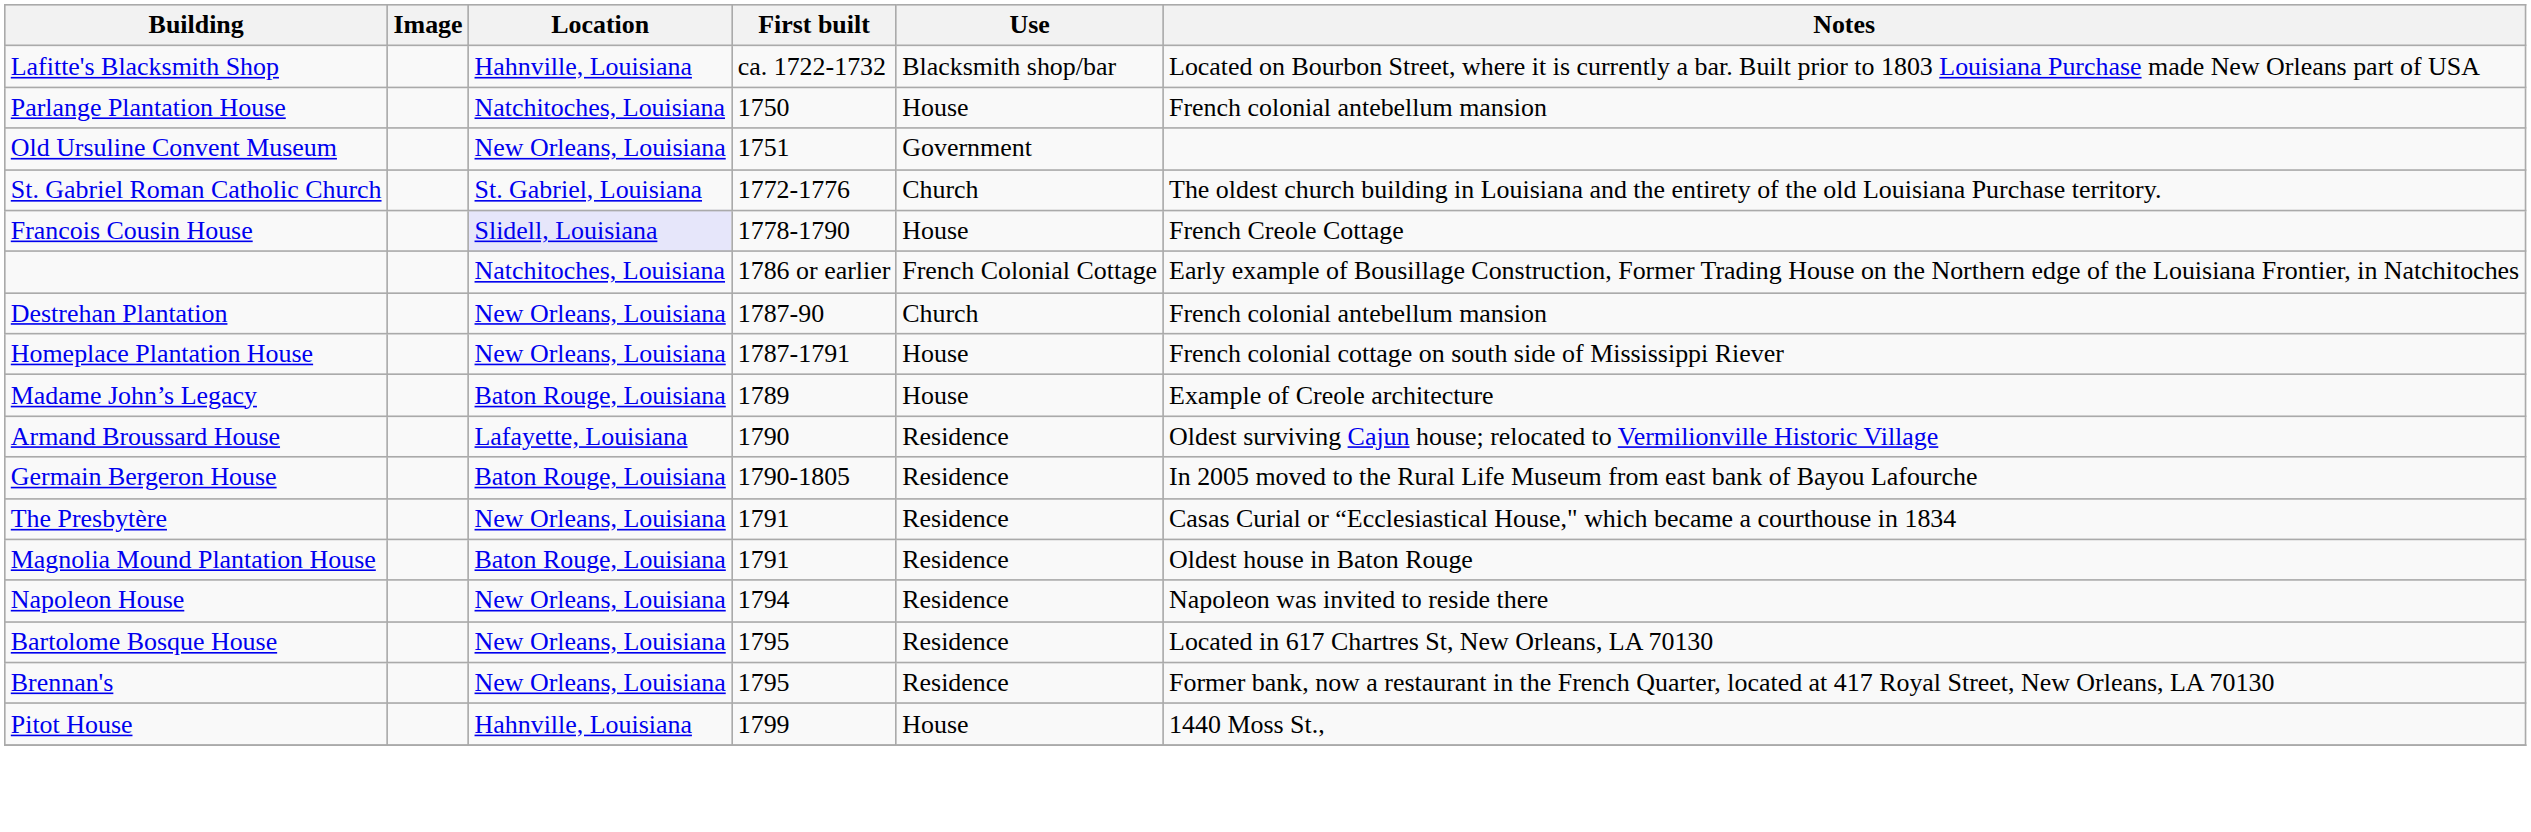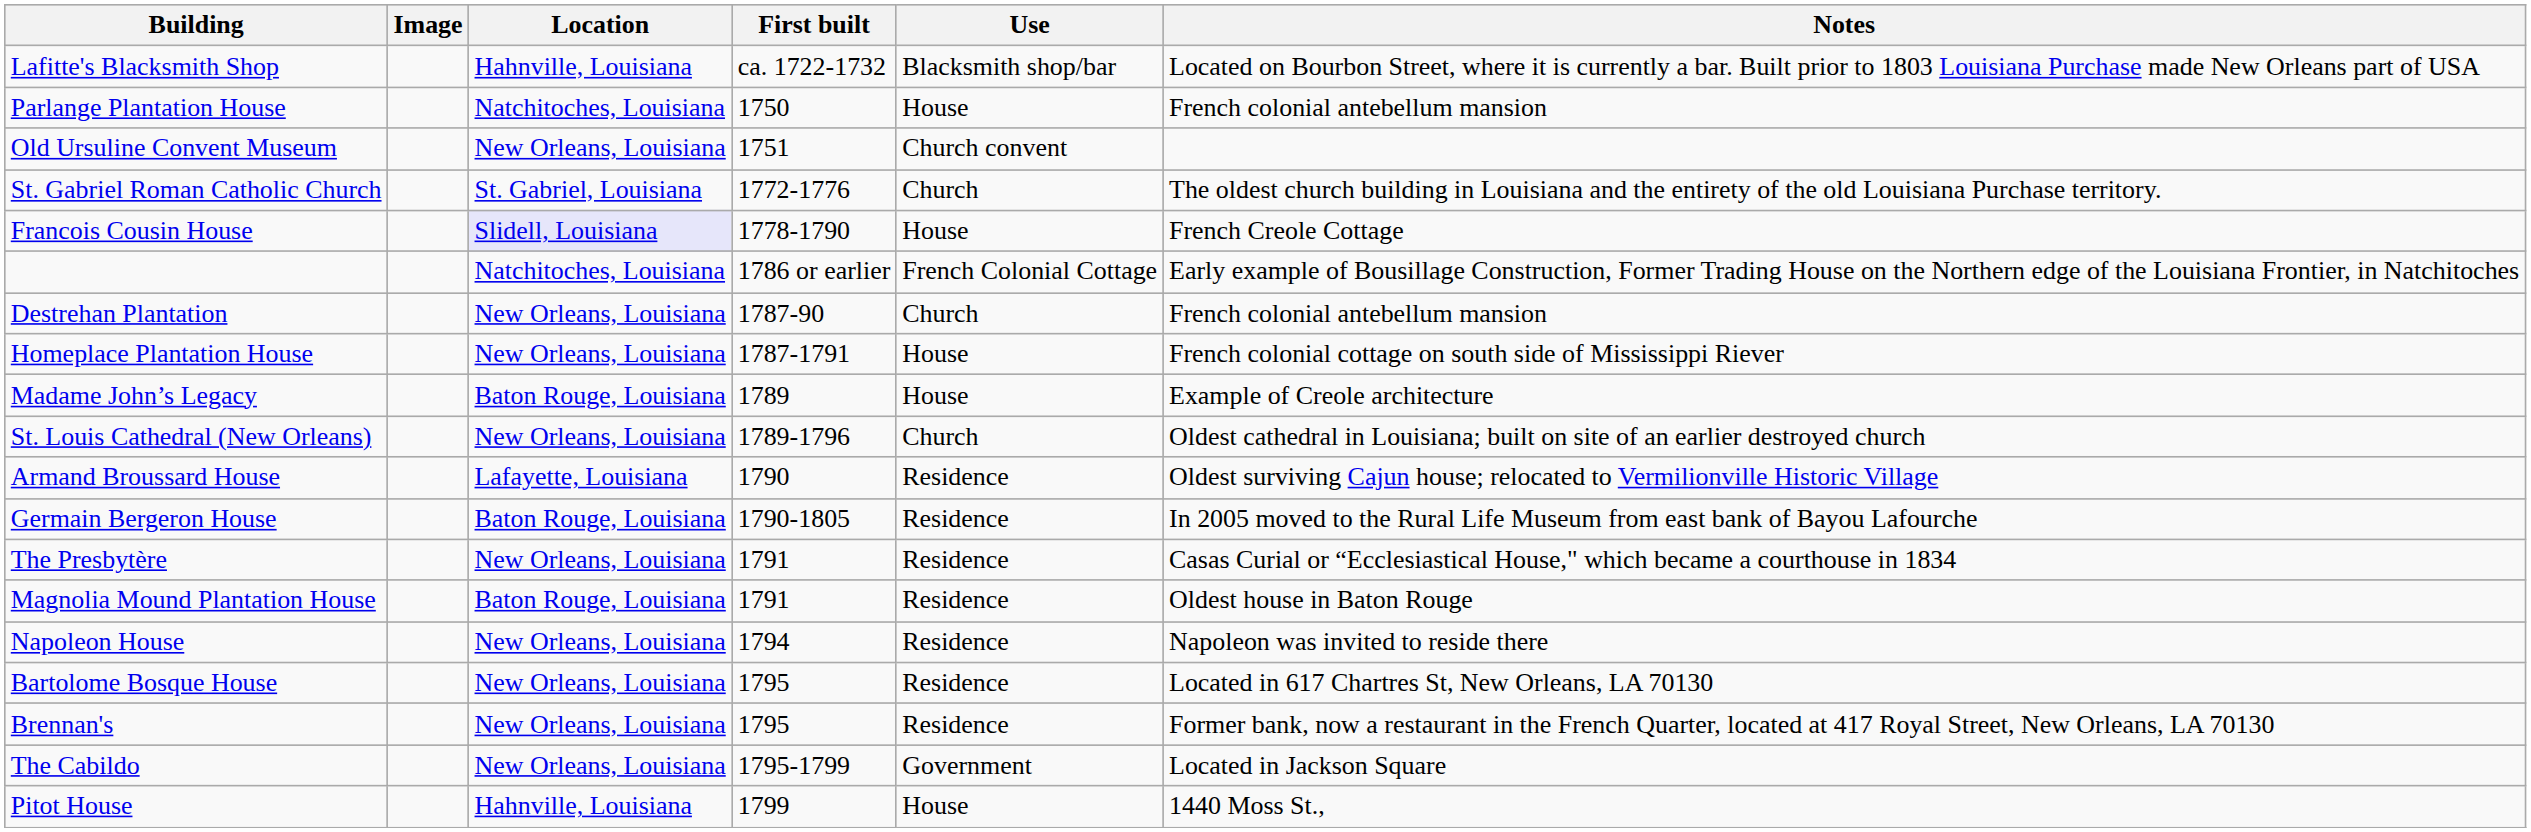Old Ursuline Convent Museum | Use: Government -> Church convent
+ row: St. Louis Cathedral (New Orleans) | New Orleans, Louisiana | 1789-1796 | Church | Oldest cathedral in Louisiana; built on site of an earlier destroyed church
+ row: The Cabildo | New Orleans, Louisiana | 1795-1799 | Government | Located in Jackson Square
